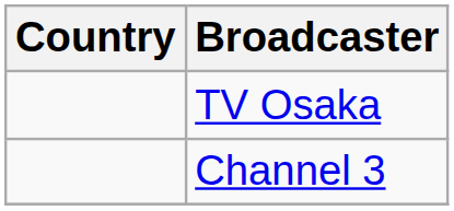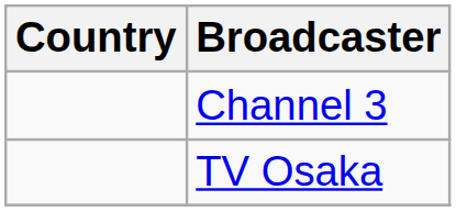rows swapped: TV Osaka <-> Channel 3
